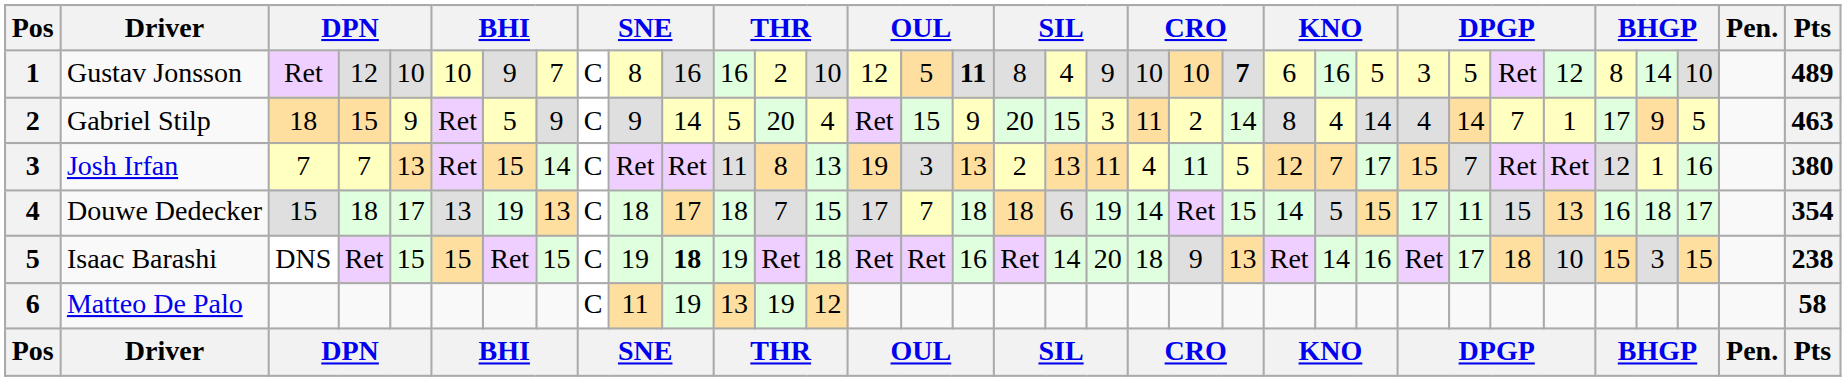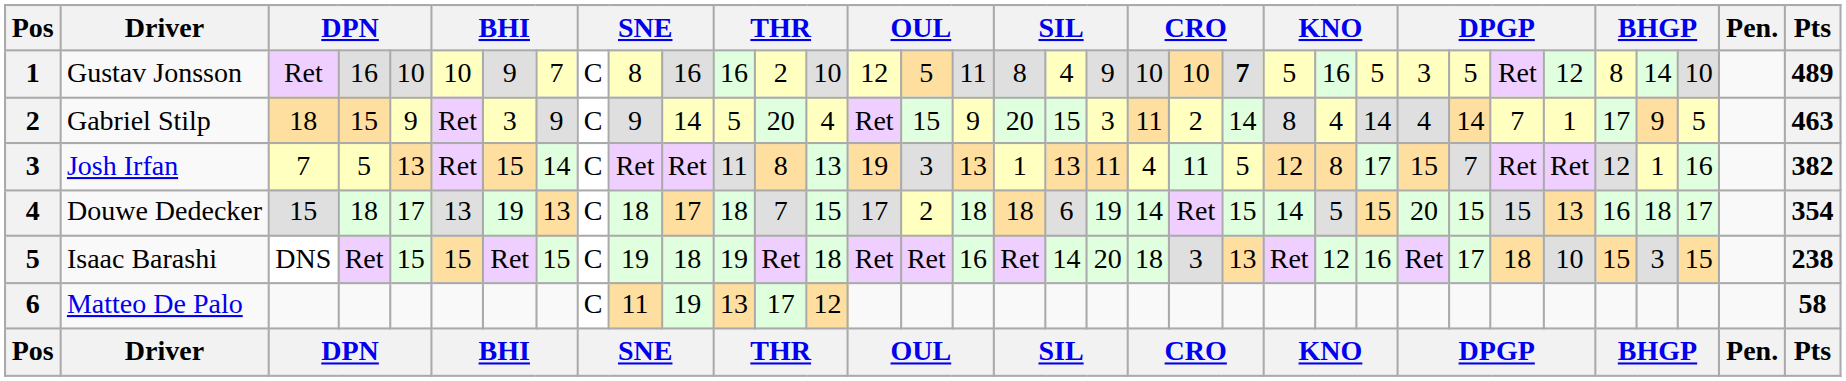Gustav Jonsson | column 4: 12 -> 16
Gustav Jonsson | column 17: bold -> normal
Gustav Jonsson | column 24: 6 -> 5
Gabriel Stilp | column 7: 5 -> 3
Josh Irfan | column 4: 7 -> 5
Josh Irfan | column 18: 2 -> 1
Josh Irfan | column 25: 7 -> 8
Josh Irfan | Pts: 380 -> 382
Douwe Dedecker | column 16: 7 -> 2
Douwe Dedecker | column 27: 17 -> 20
Douwe Dedecker | column 28: 11 -> 15
Isaac Barashi | column 11: bold -> normal
Isaac Barashi | column 22: 9 -> 3
Isaac Barashi | column 25: 14 -> 12
Matteo De Palo | column 13: 19 -> 17
